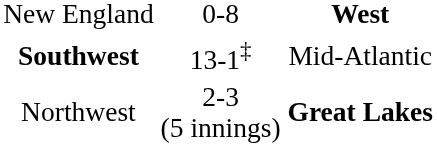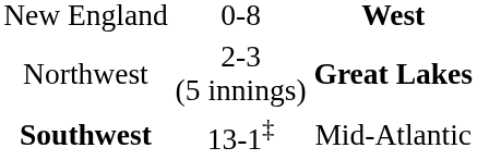rows swapped: Southwest <-> Northwest
